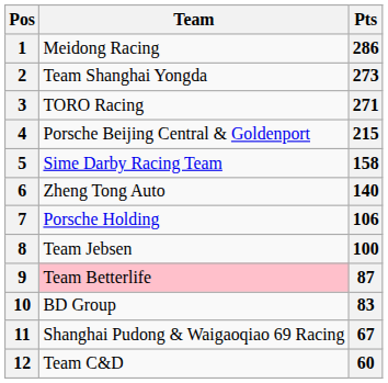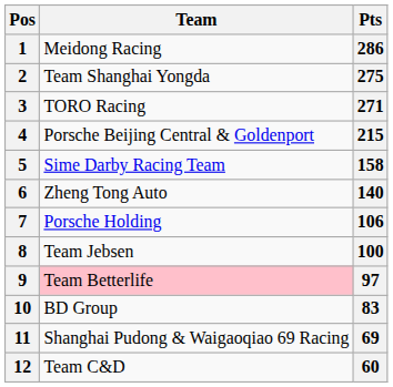2 | Pts: 273 -> 275
9 | Pts: 87 -> 97
11 | Pts: 67 -> 69
